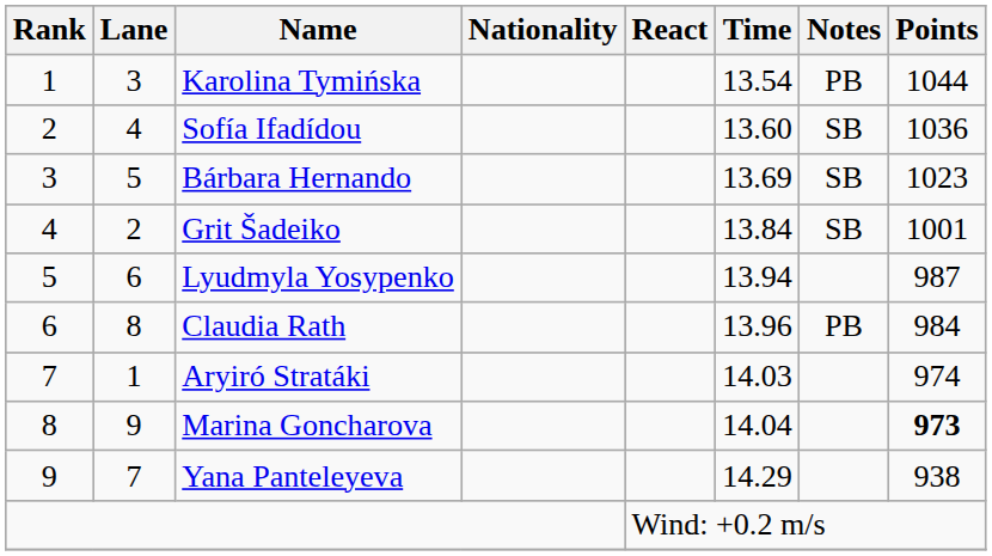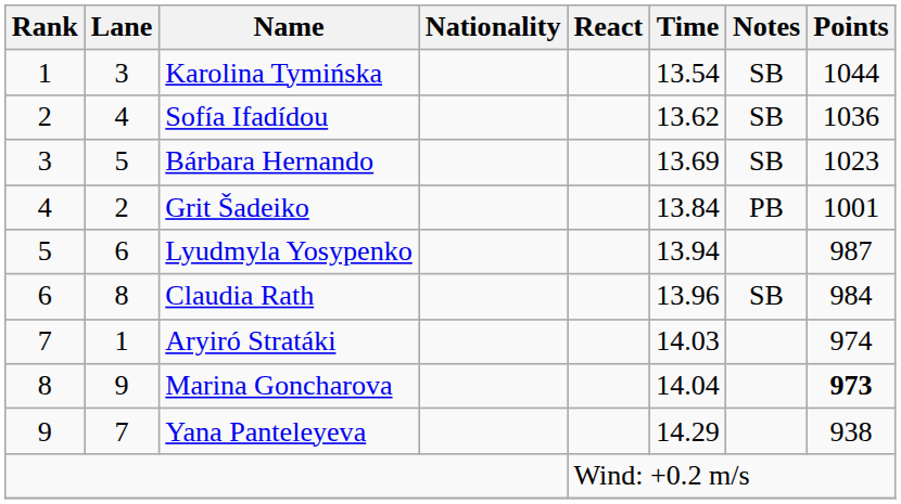Karolina Tymińska | Notes: PB -> SB
Sofía Ifadídou | Time: 13.60 -> 13.62
Grit Šadeiko | Notes: SB -> PB
Claudia Rath | Notes: PB -> SB
